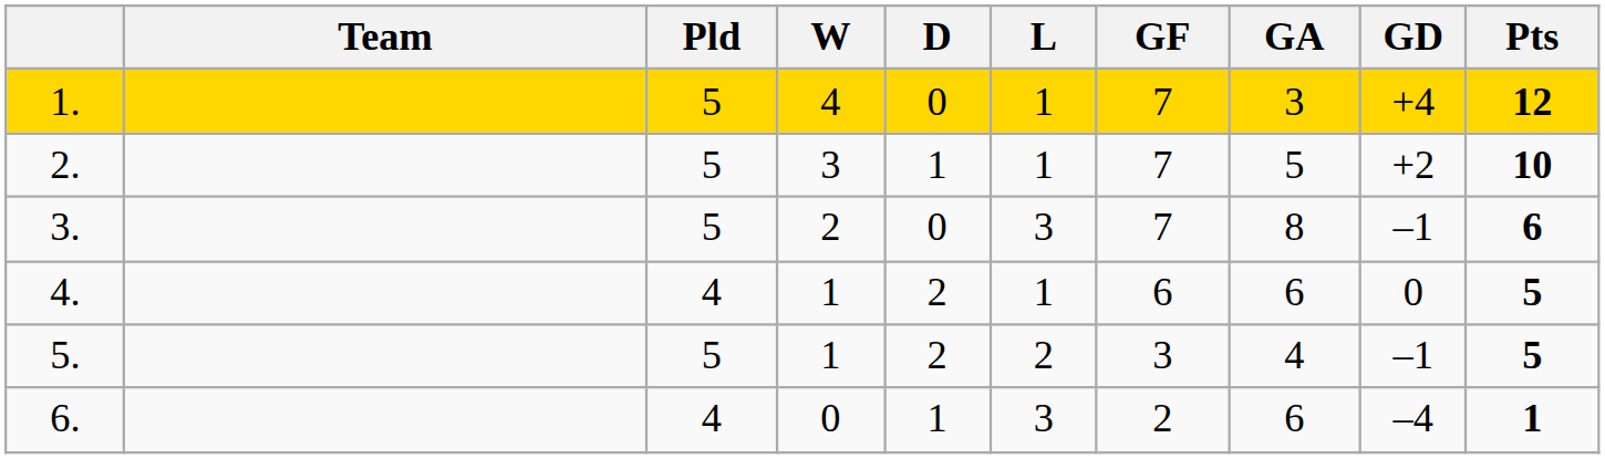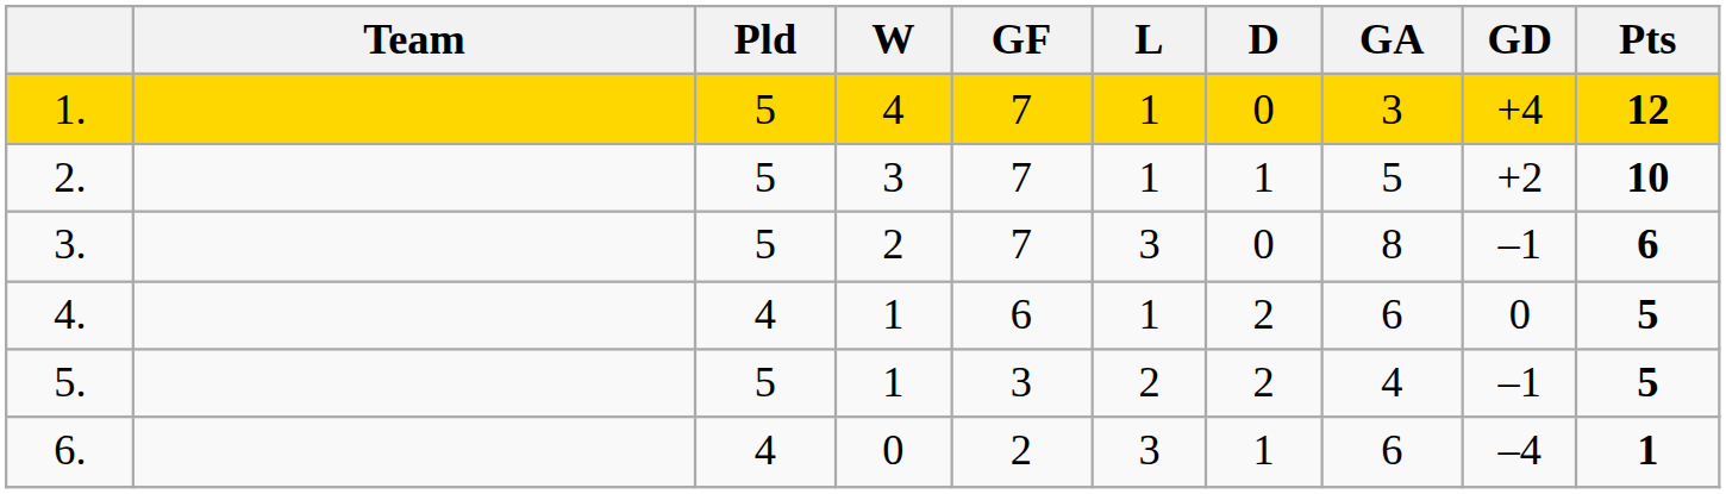columns swapped: D <-> GF
